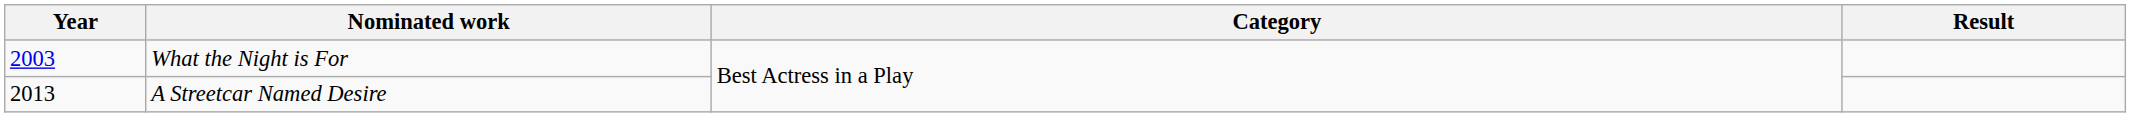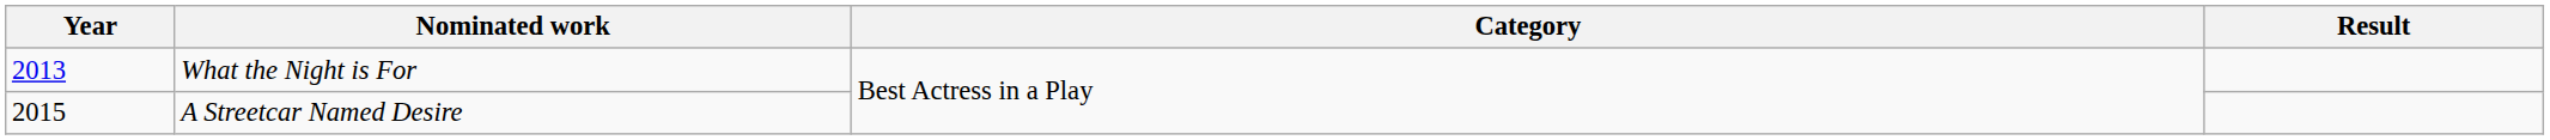What the Night is For | Year: 2003 -> 2013
A Streetcar Named Desire | Year: 2013 -> 2015
